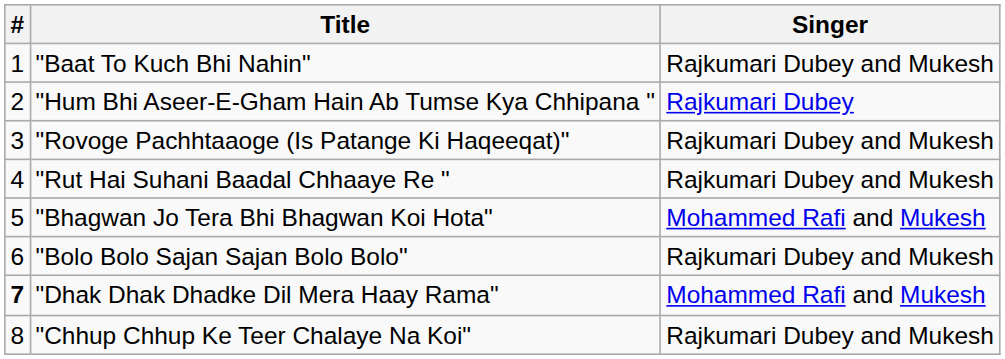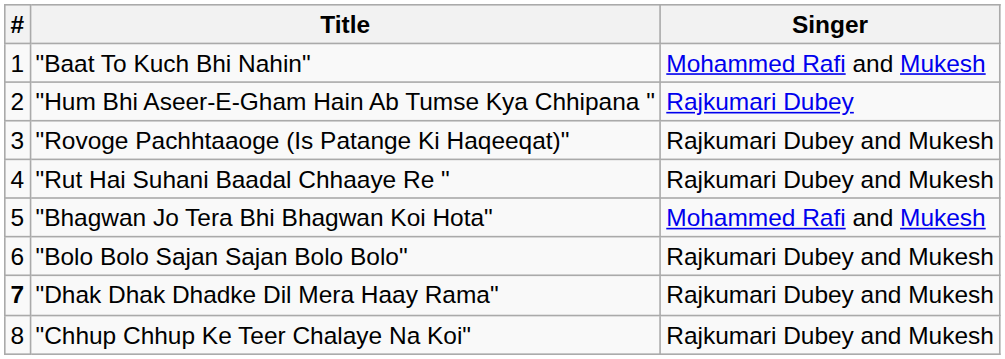"Baat To Kuch Bhi Nahin" | Singer: Rajkumari Dubey and Mukesh -> Mohammed Rafi and Mukesh
"Dhak Dhak Dhadke Dil Mera Haay Rama" | Singer: Mohammed Rafi and Mukesh -> Rajkumari Dubey and Mukesh
